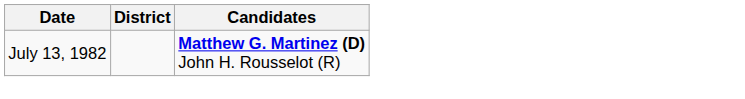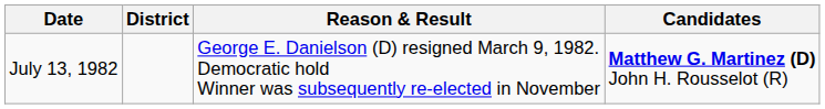+ column: Reason & Result | George E. Danielson (D) resigned March 9, 1982. Democratic hold Winner was subsequently re-elected in November
